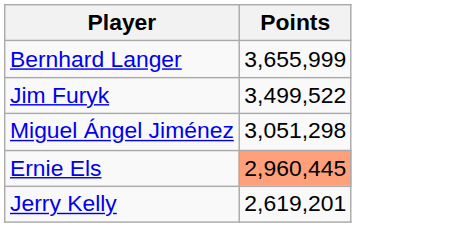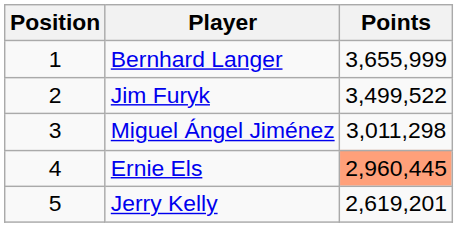+ column: Position | 1 | 2 | 3 | 4 | 5
Miguel Ángel Jiménez | Points: 3,051,298 -> 3,011,298
